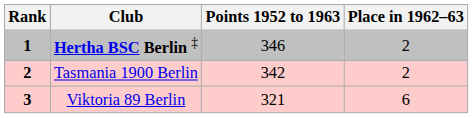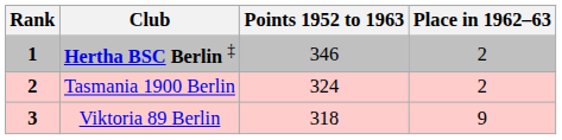Tasmania 1900 Berlin | Points 1952 to 1963: 342 -> 324
Viktoria 89 Berlin | Points 1952 to 1963: 321 -> 318
Viktoria 89 Berlin | Place in 1962–63: 6 -> 9
